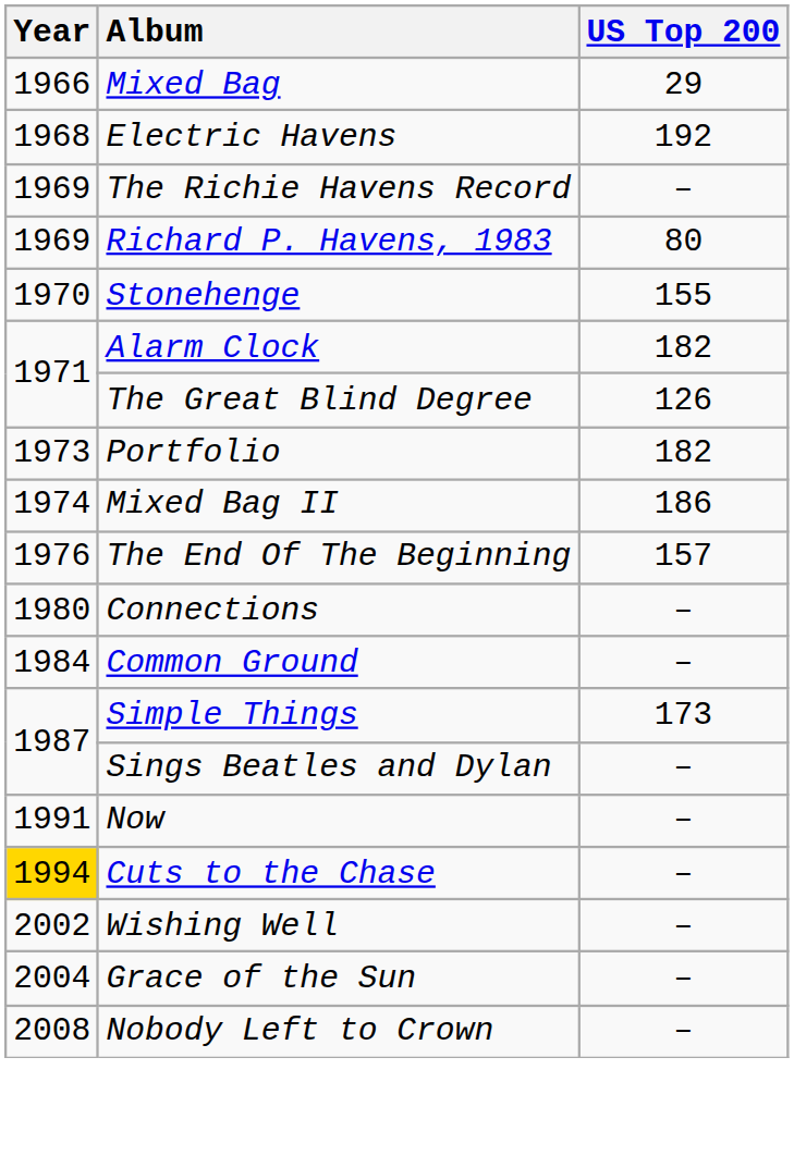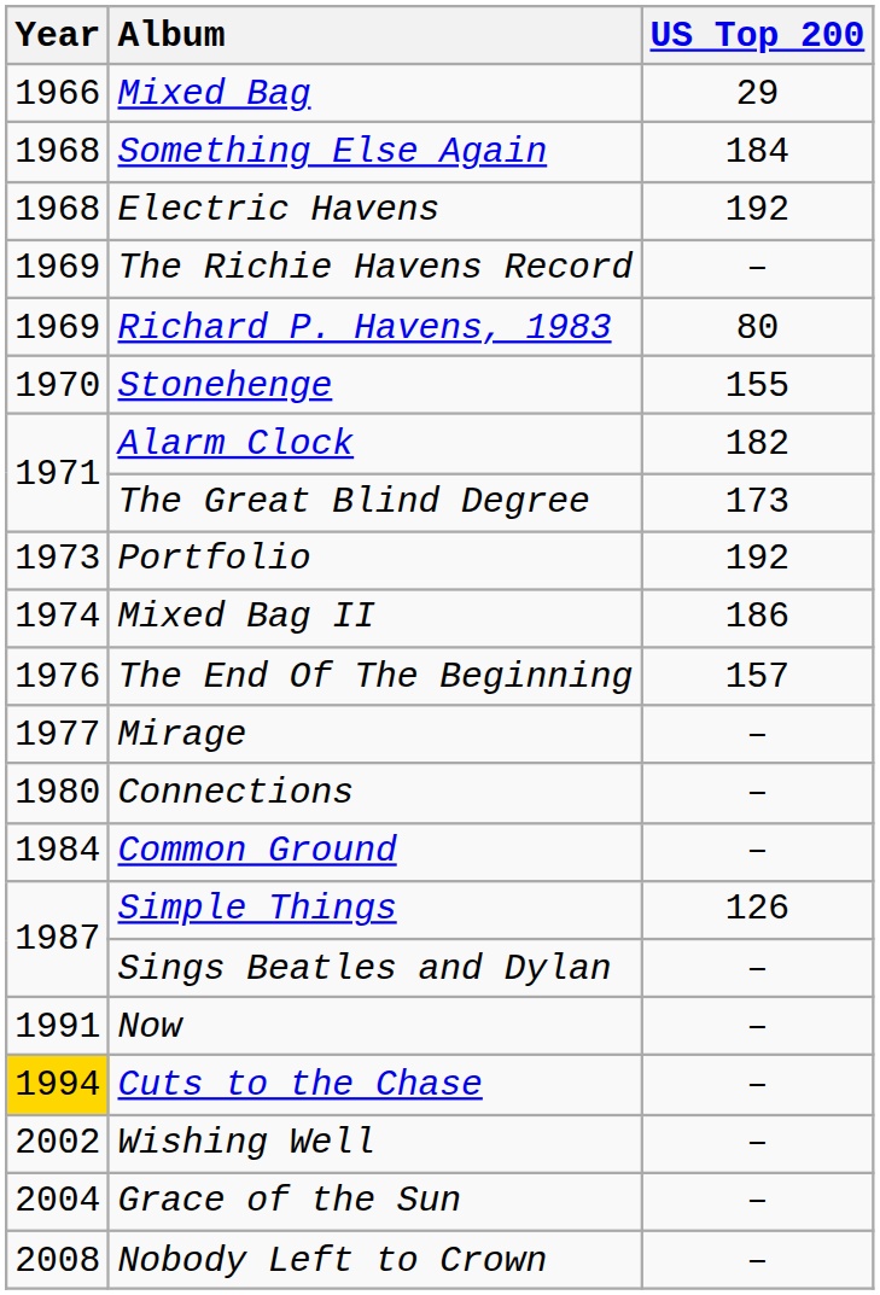+ row: 1968 | Something Else Again | 184
The Great Blind Degree | US Top 200: 126 -> 173
Portfolio | US Top 200: 182 -> 192
+ row: 1977 | Mirage | –
Simple Things | US Top 200: 173 -> 126
